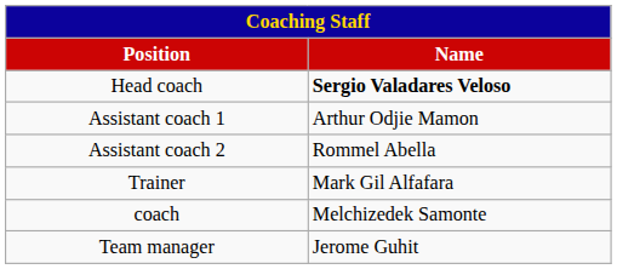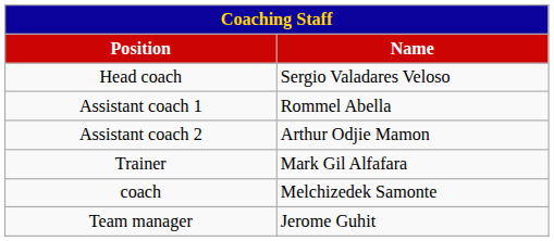Head coach | Name: bold -> normal
Assistant coach 1 | Name: Arthur Odjie Mamon -> Rommel Abella
Assistant coach 2 | Name: Rommel Abella -> Arthur Odjie Mamon
